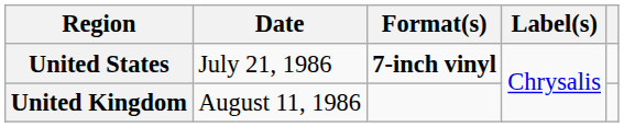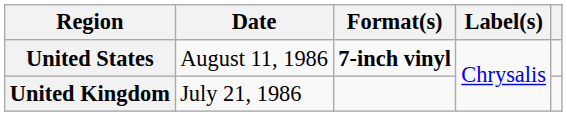United States | Date: July 21, 1986 -> August 11, 1986
United Kingdom | Date: August 11, 1986 -> July 21, 1986
